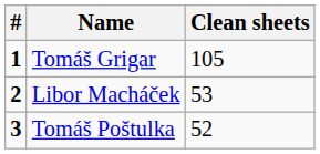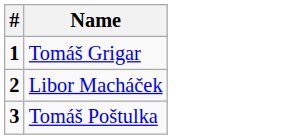- column: Clean sheets | 105 | 53 | 52
